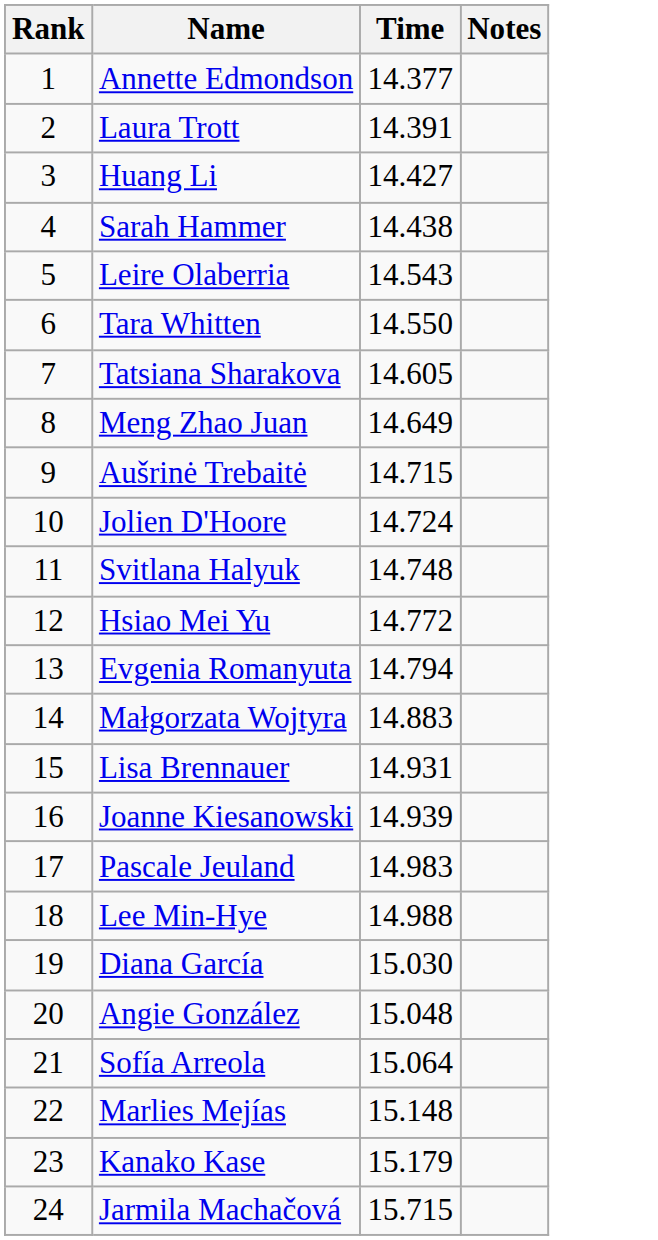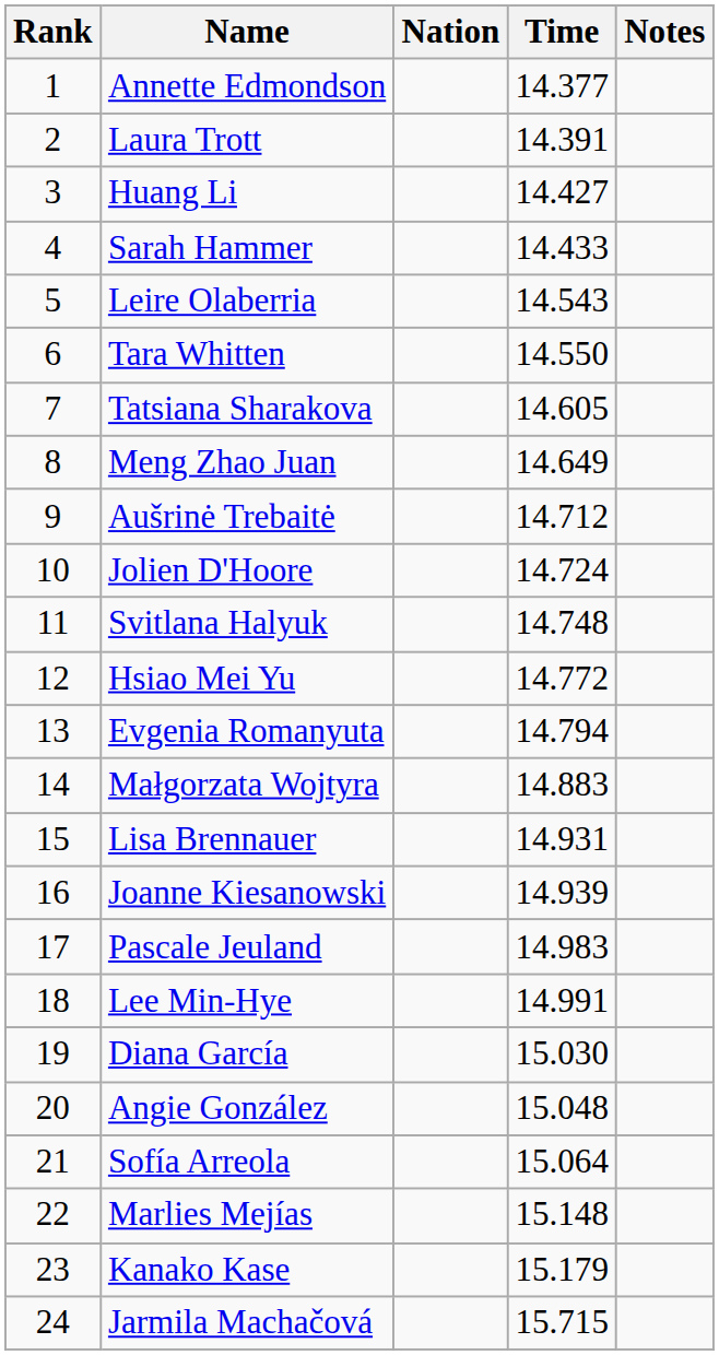+ column: Nation
Sarah Hammer | Time: 14.438 -> 14.433
Aušrinė Trebaitė | Time: 14.715 -> 14.712
Lee Min-Hye | Time: 14.988 -> 14.991
